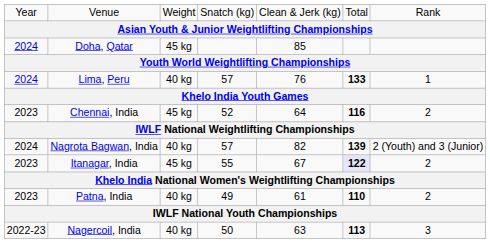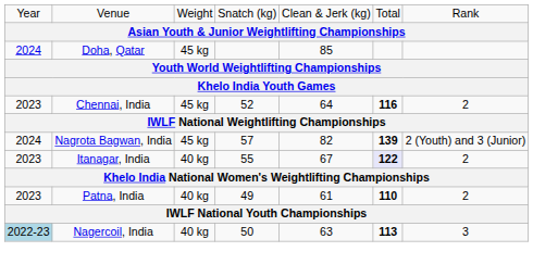- row: 2024 | Lima, Peru | 40 kg | 57 | 76 | 133 | 1
Nagrota Bagwan, India | column 3: 40 kg -> 45 kg
Itanagar, India | column 3: 45 kg -> 40 kg
Nagercoil, India | column 1: no background -> lightblue background
